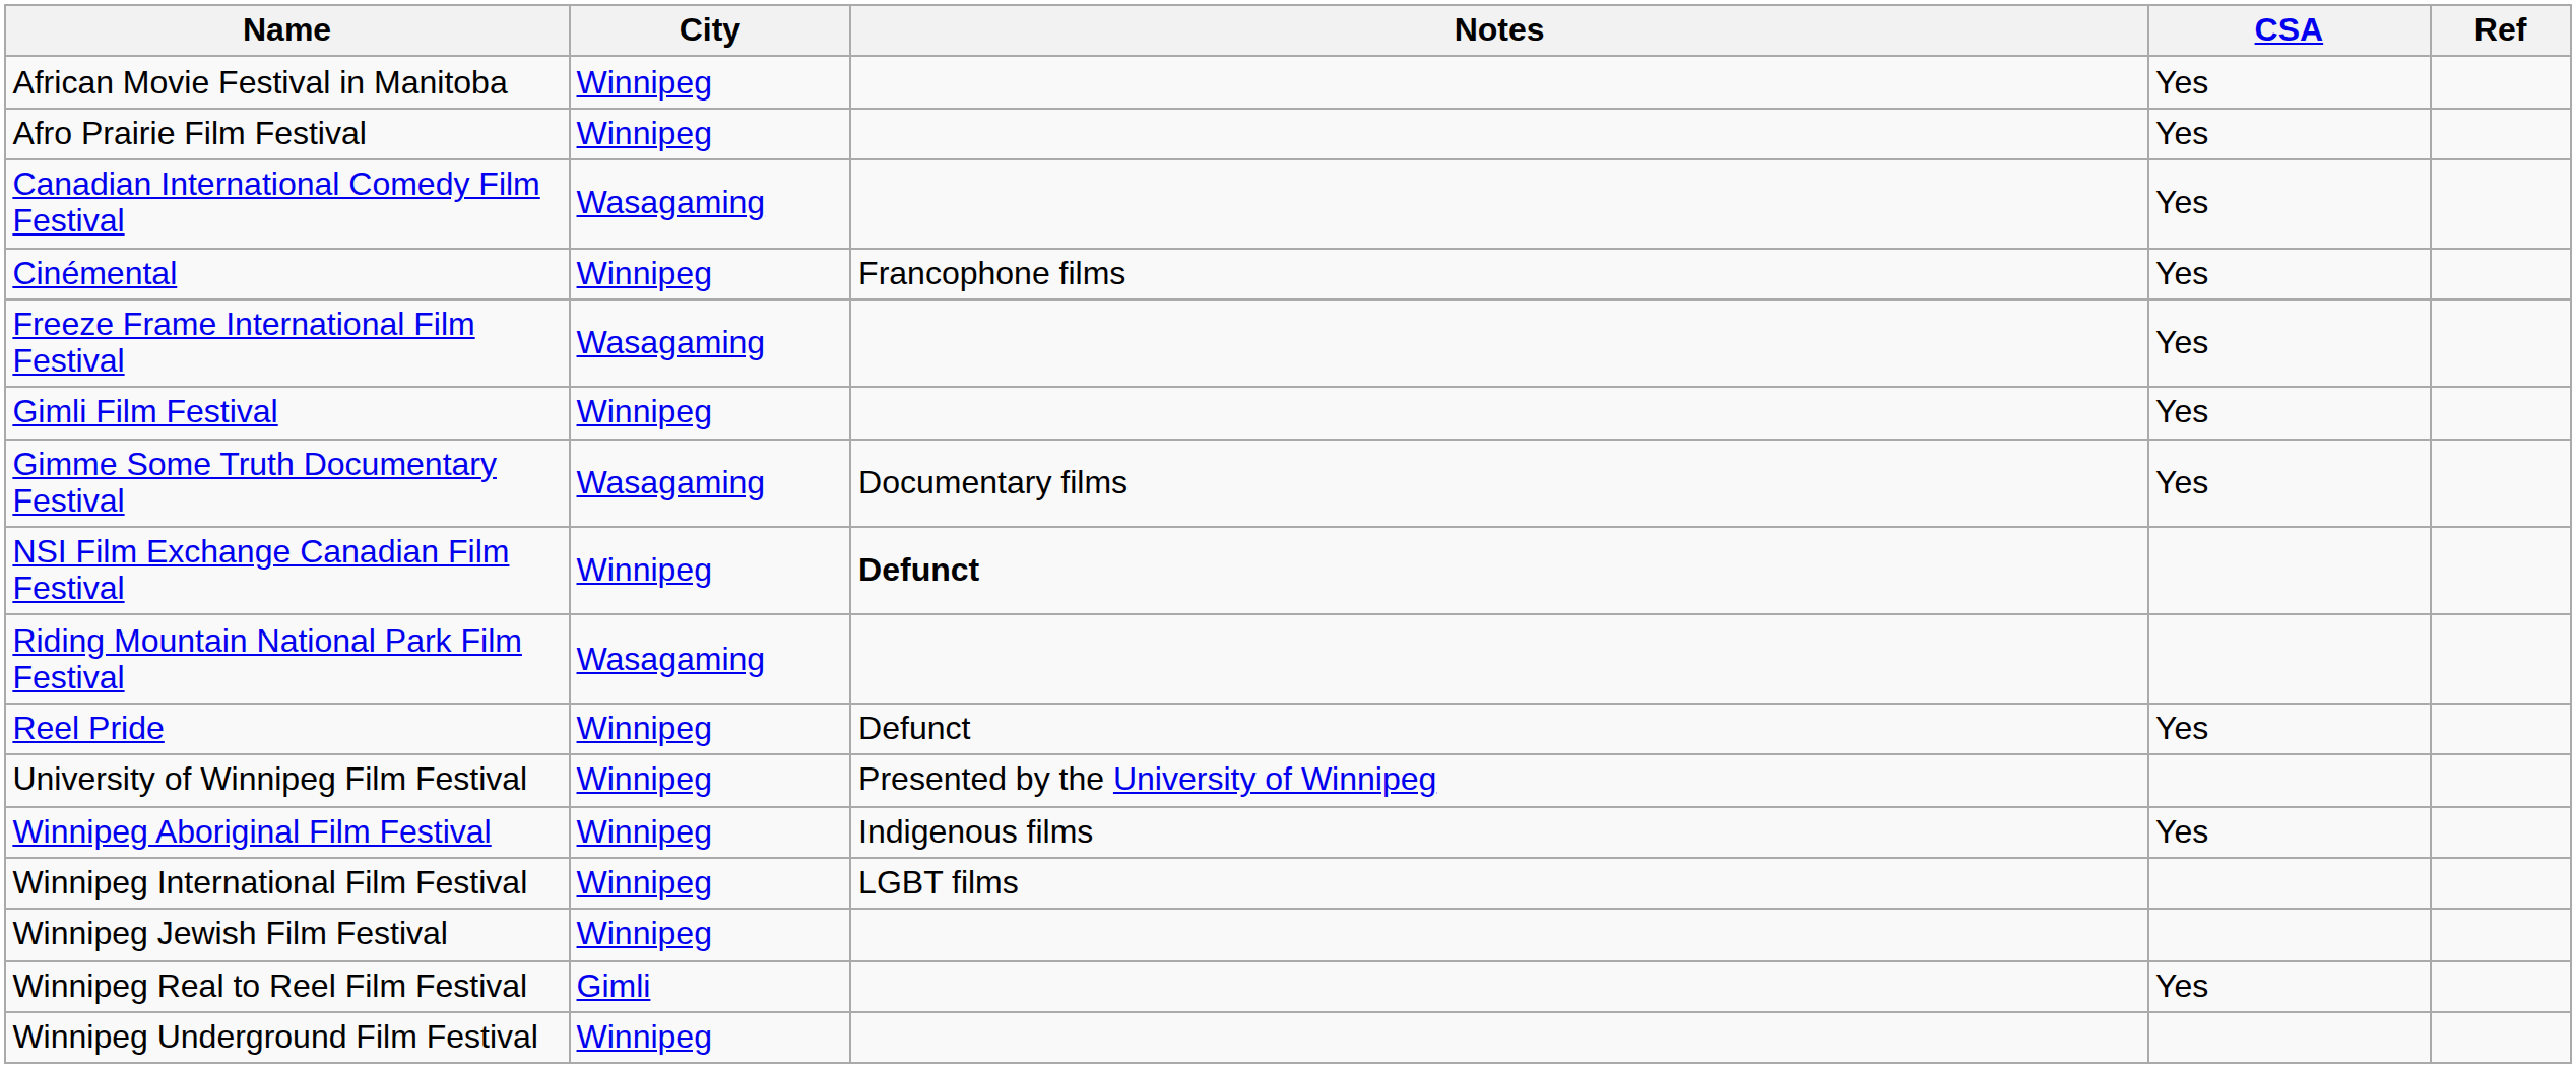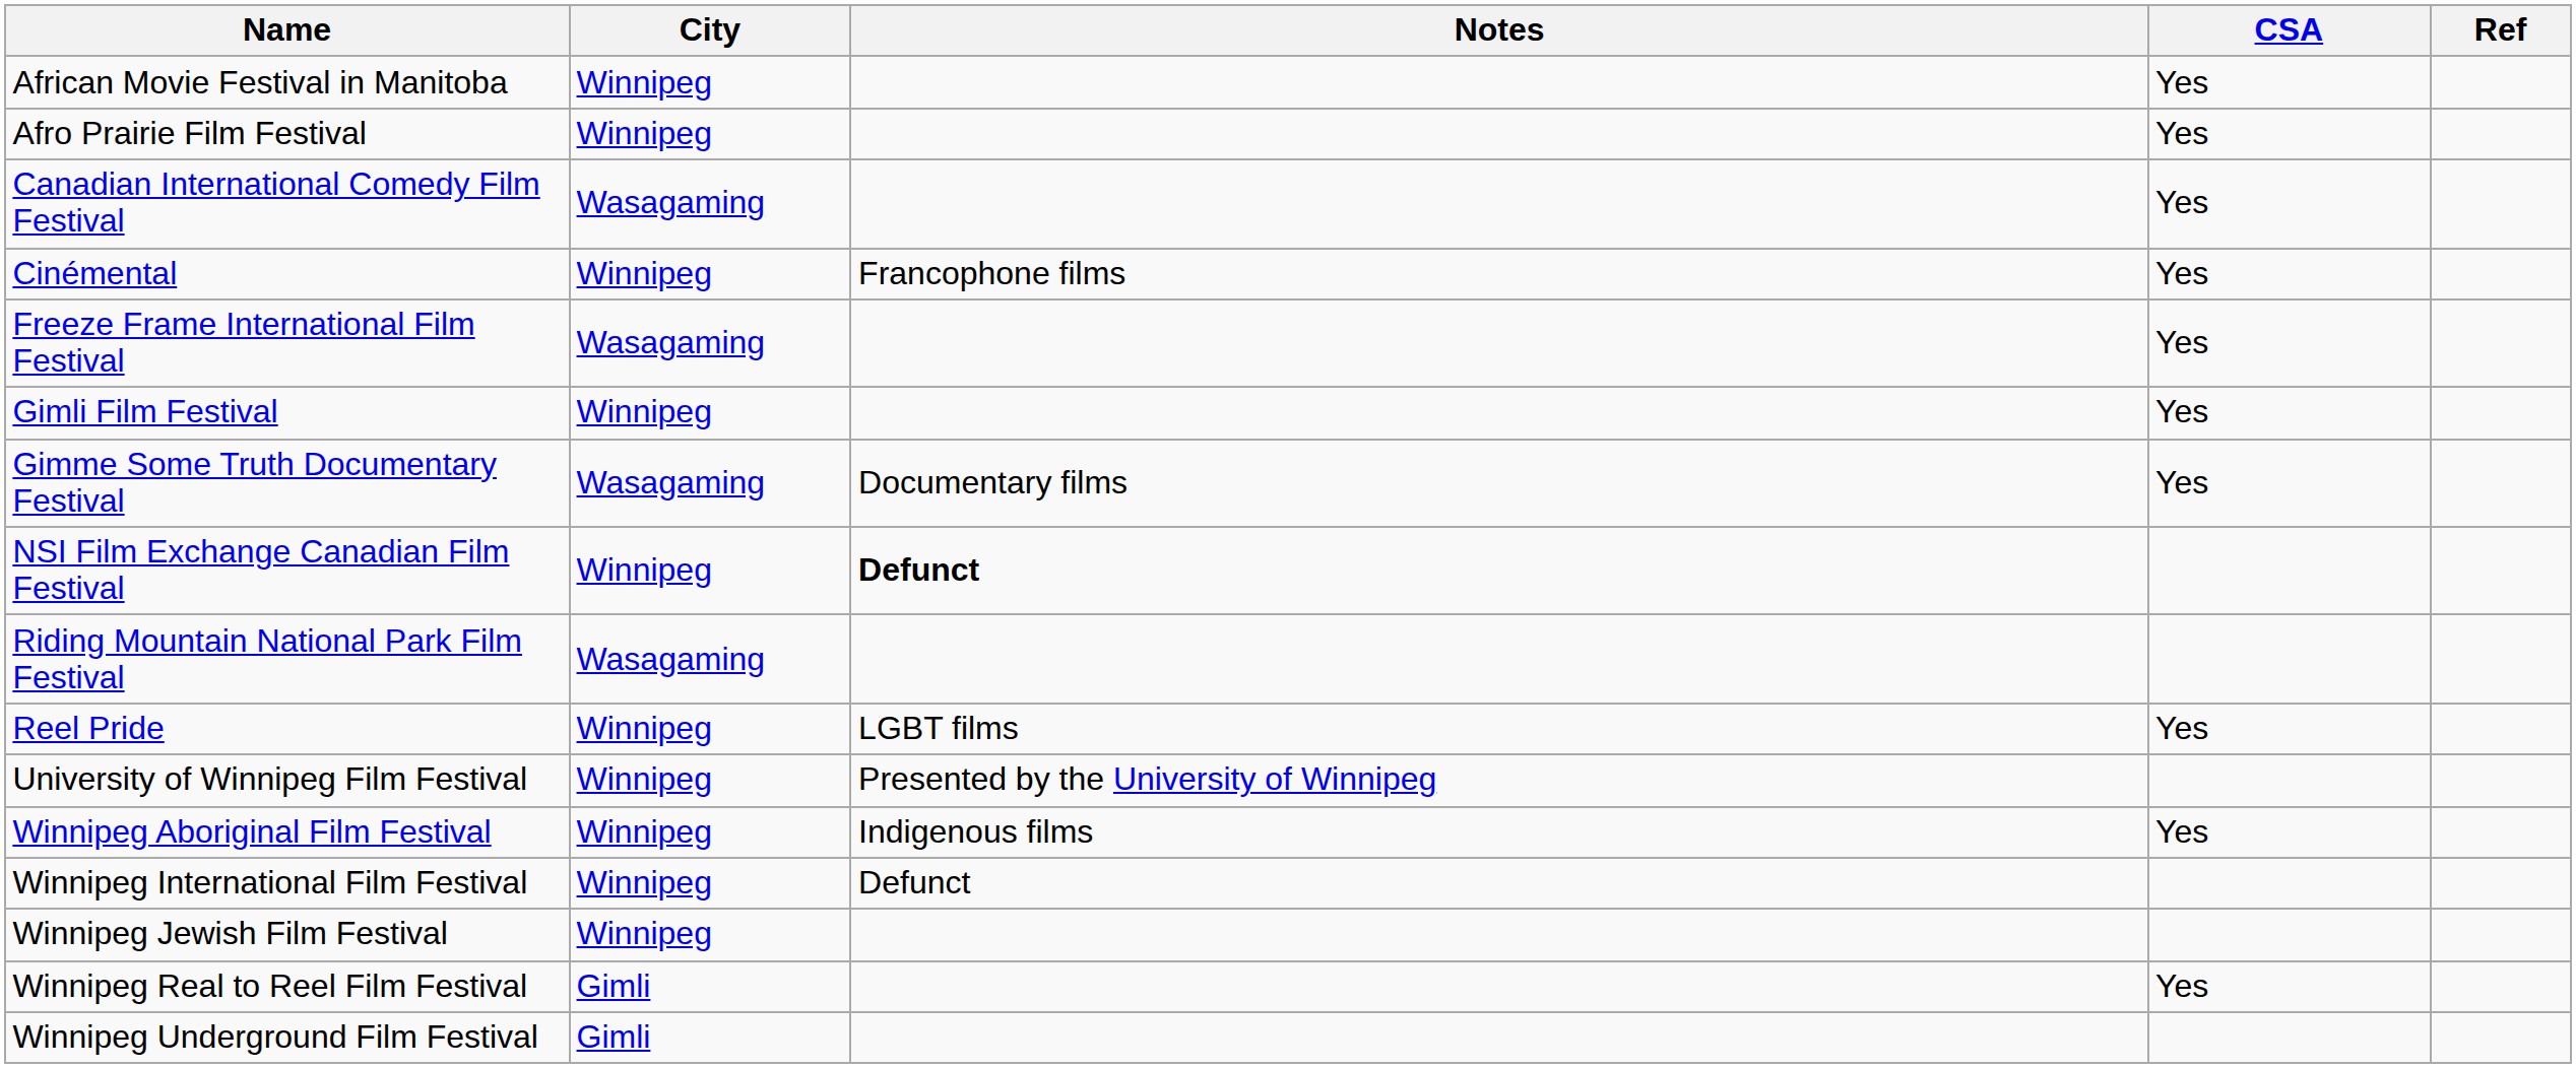Reel Pride | Notes: Defunct -> LGBT films
Winnipeg International Film Festival | Notes: LGBT films -> Defunct
Winnipeg Underground Film Festival | City: Winnipeg -> Gimli
